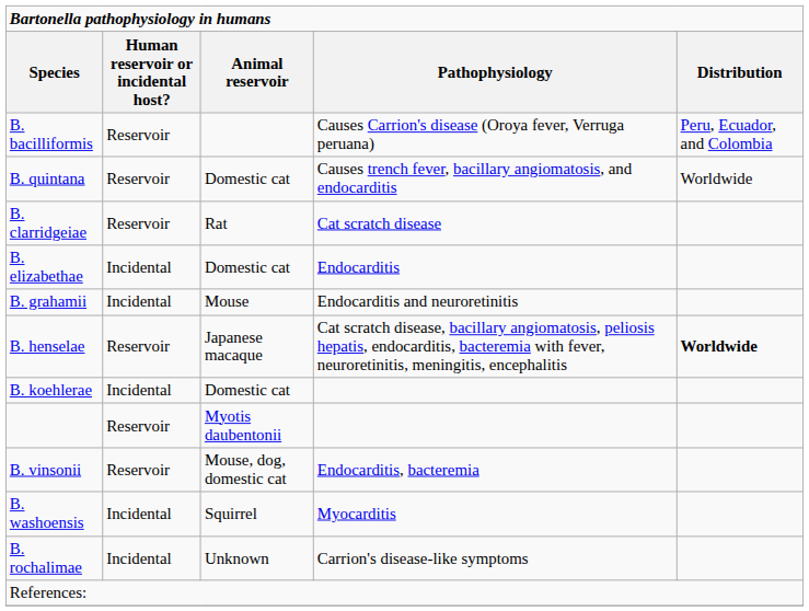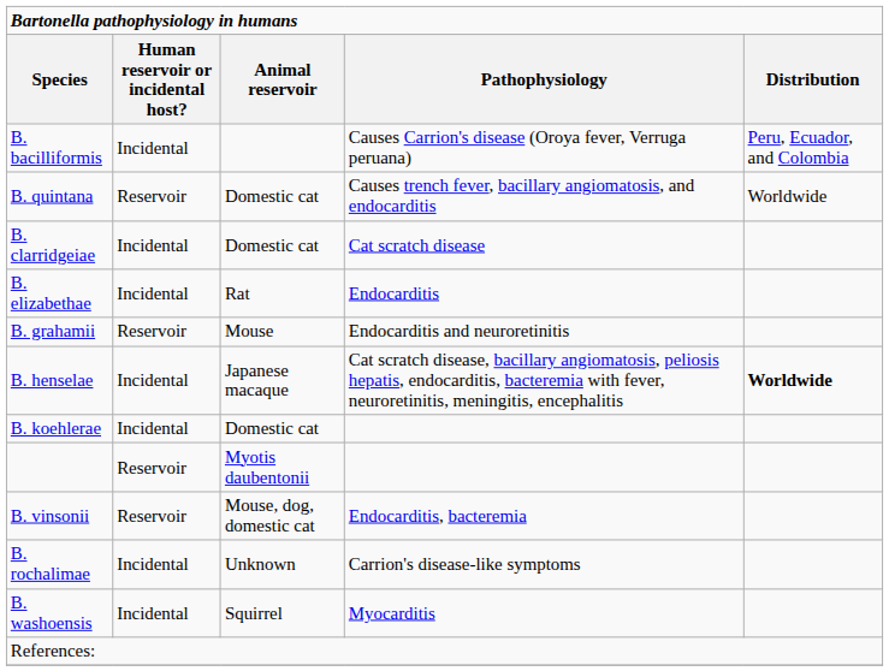B. bacilliformis | column 2: Reservoir -> Incidental
B. clarridgeiae | column 2: Reservoir -> Incidental
B. clarridgeiae | column 3: Rat -> Domestic cat
B. elizabethae | column 3: Domestic cat -> Rat
B. grahamii | column 2: Incidental -> Reservoir
B. henselae | column 2: Reservoir -> Incidental
rows swapped: B. washoensis <-> B. rochalimae
